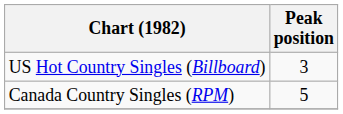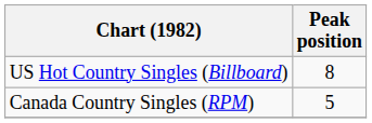US Hot Country Singles (Billboard) | Peak position: 3 -> 8
